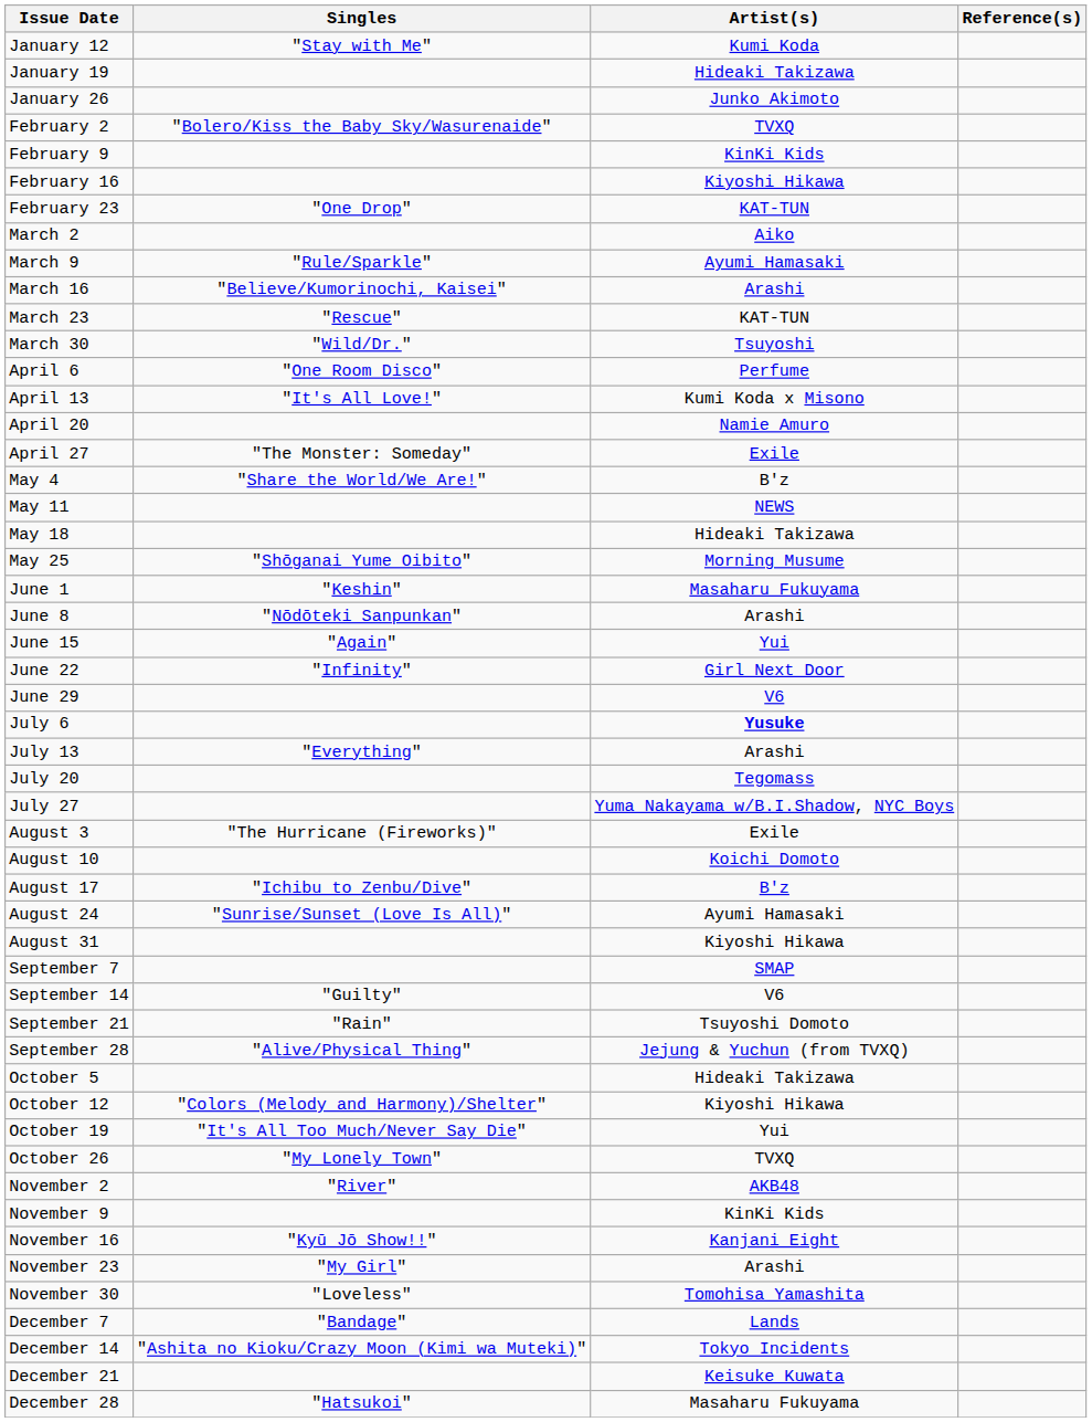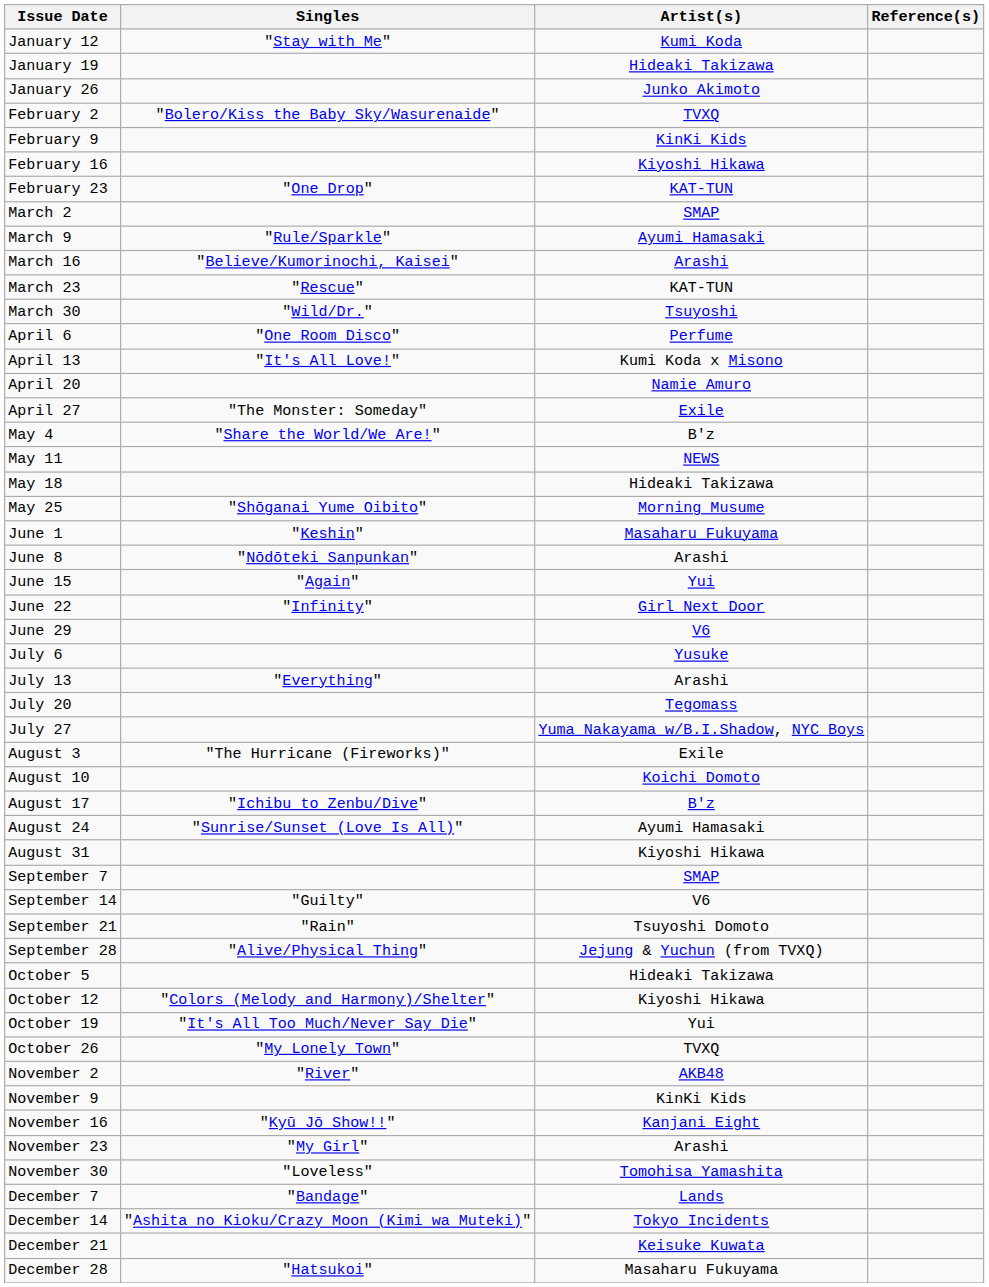March 2 | Artist(s): Aiko -> SMAP
July 6 | Artist(s): bold -> normal
